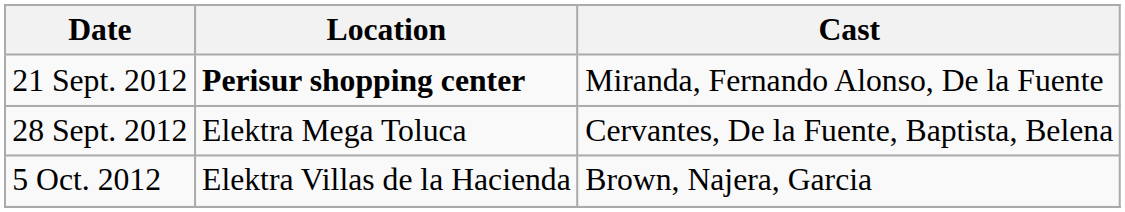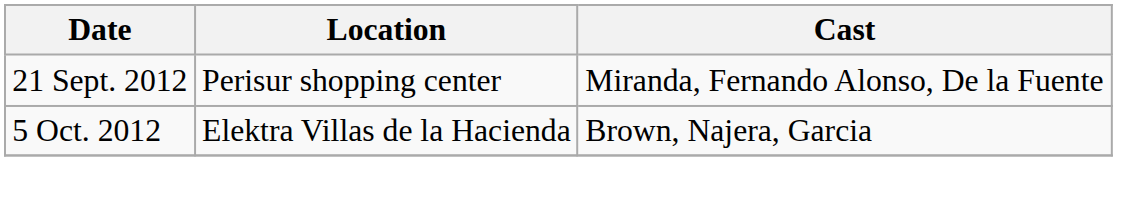21 Sept. 2012 | Location: bold -> normal
- row: 28 Sept. 2012 | Elektra Mega Toluca | Cervantes, De la Fuente, Baptista, Belena
